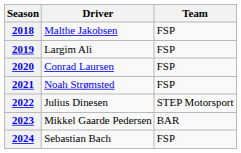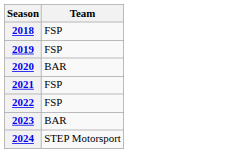- column: Driver | Malthe Jakobsen | Largim Ali | Conrad Laursen | Noah Strømsted | Julius Dinesen | Mikkel Gaarde Pedersen | Sebastian Bach
2020 | Team: FSP -> BAR
2022 | Team: STEP Motorsport -> FSP
2024 | Team: FSP -> STEP Motorsport
